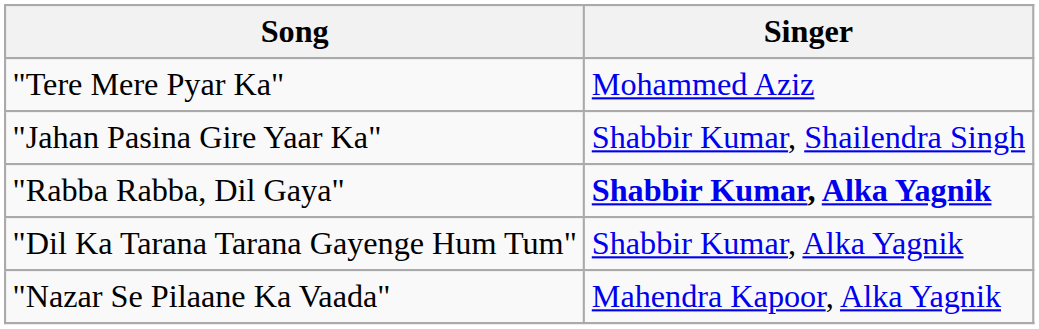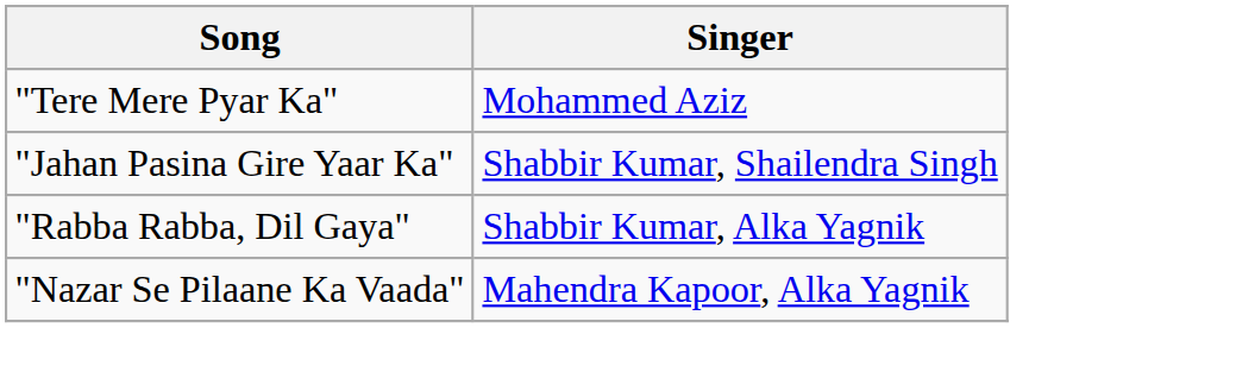"Rabba Rabba, Dil Gaya" | Singer: bold -> normal
- row: "Dil Ka Tarana Tarana Gayenge Hum Tum" | Shabbir Kumar, Alka Yagnik
